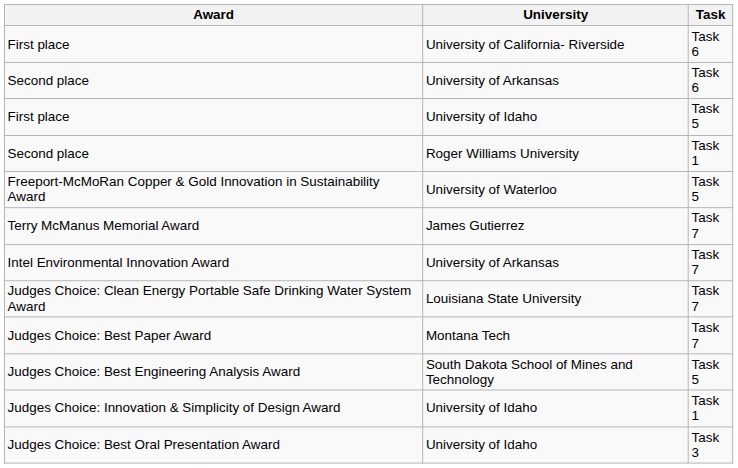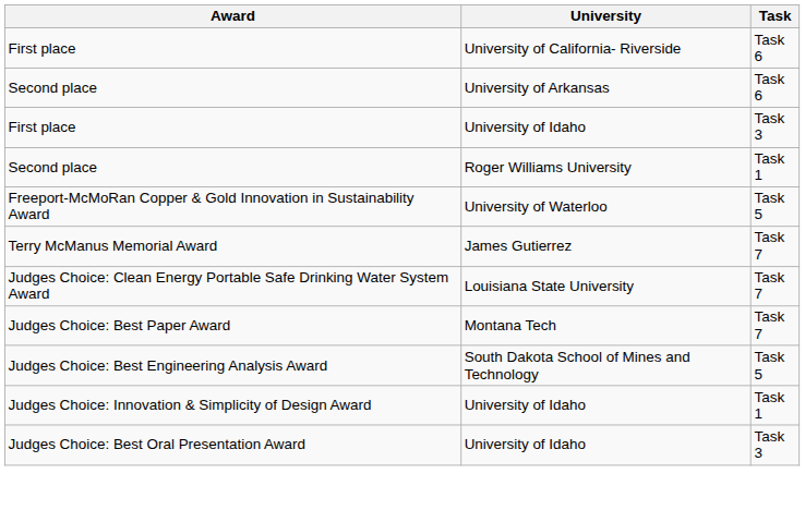First place / University of Idaho | Task: Task 5 -> Task 3
- row: Intel Environmental Innovation Award | University of Arkansas | Task 7
